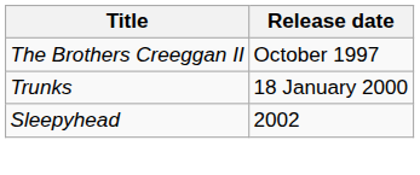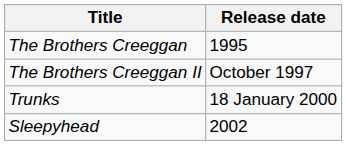+ row: The Brothers Creeggan | 1995
